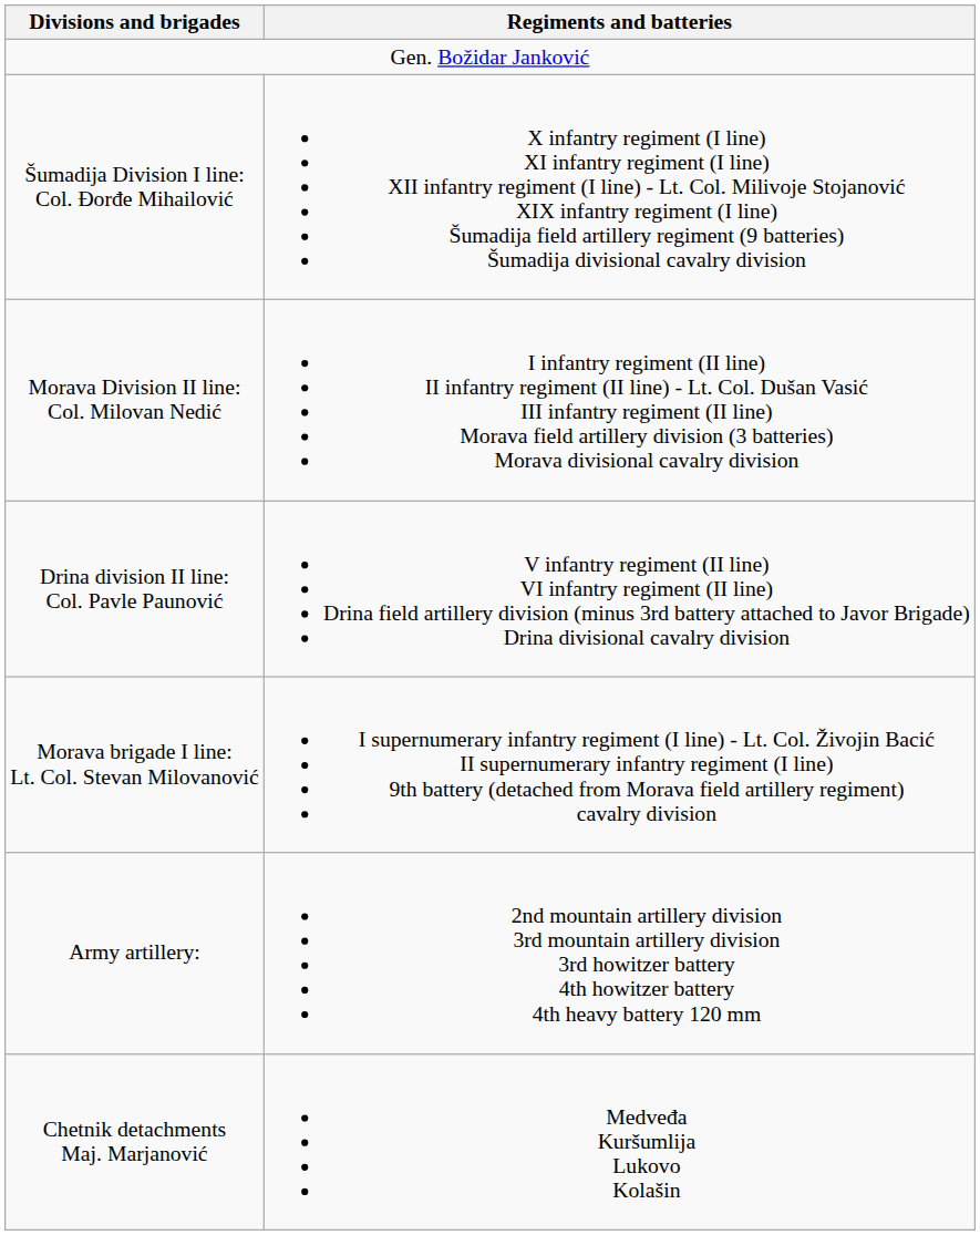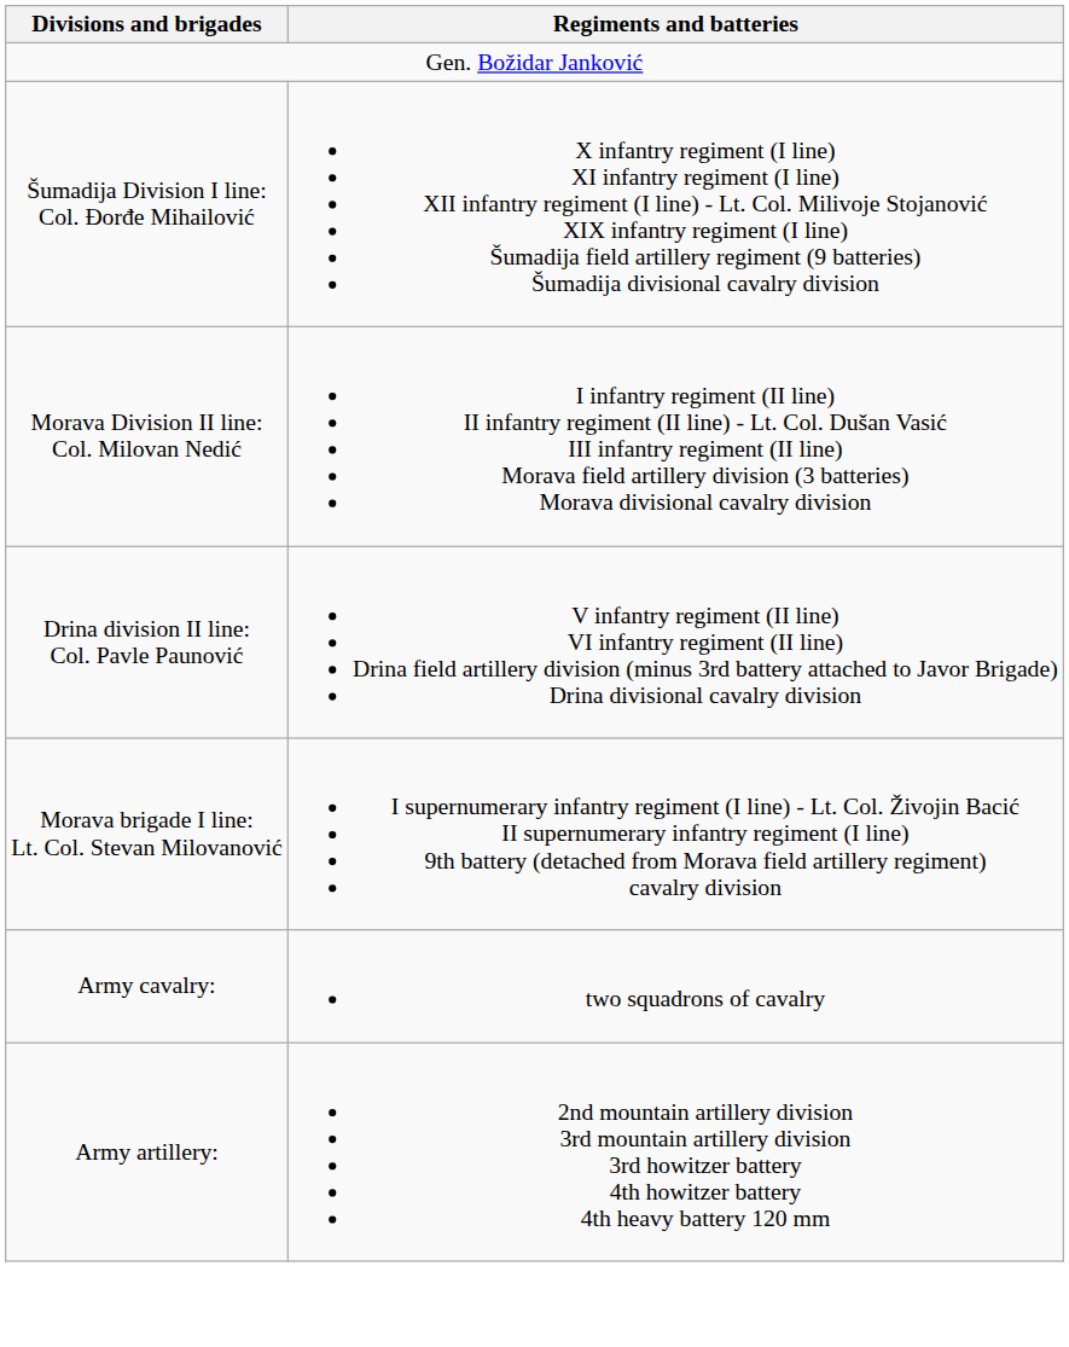+ row: Army cavalry: | two squadrons of cavalry
- row: Chetnik detachments Maj. Marjanović | Medveđa Kuršumlija Lukovo Kolašin
